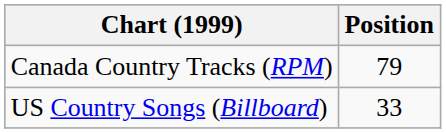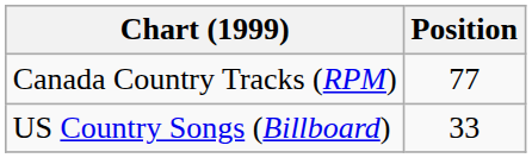Canada Country Tracks (RPM) | Position: 79 -> 77
